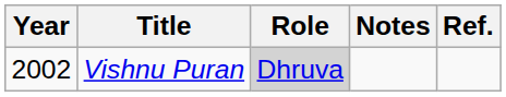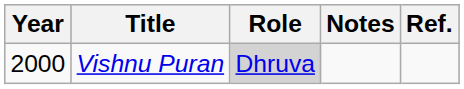Vishnu Puran | Year: 2002 -> 2000
